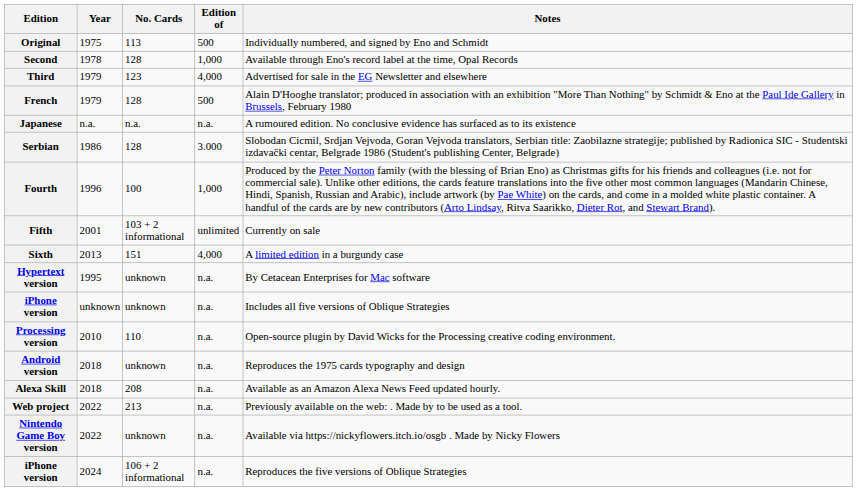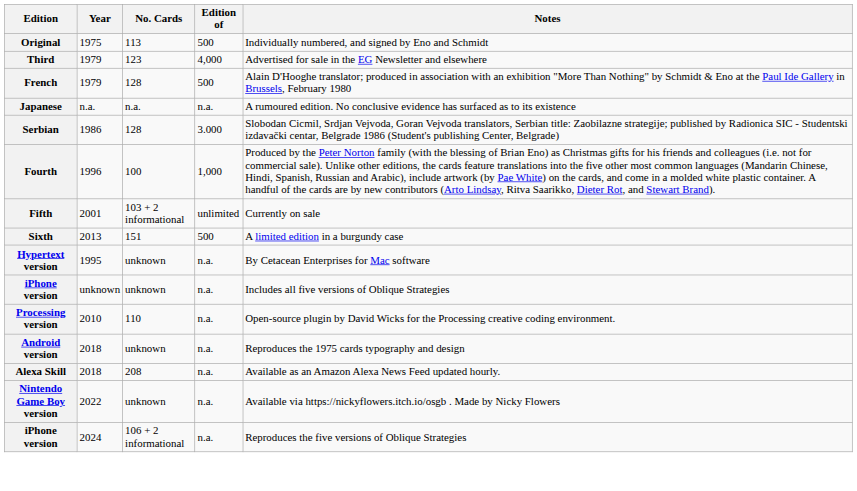- row: Second | 1978 | 128 | 1,000 | Available through Eno's record label at the time, Opal Records
Sixth | Edition of: 4,000 -> 500
- row: Web project | 2022 | 213 | n.a. | Previously available on the web: . Made by to be used as a tool.
